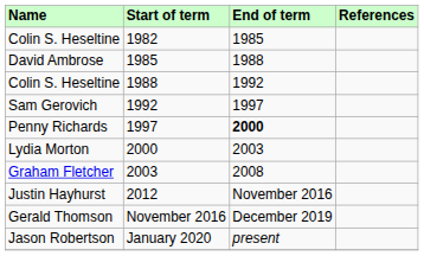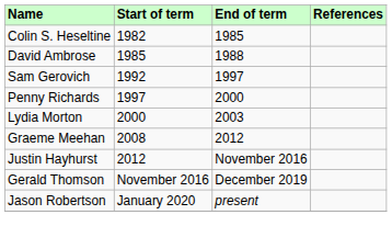- row: Colin S. Heseltine | 1988 | 1992
Penny Richards | End of term: bold -> normal
- row: Graham Fletcher | 2003 | 2008
+ row: Graeme Meehan | 2008 | 2012
